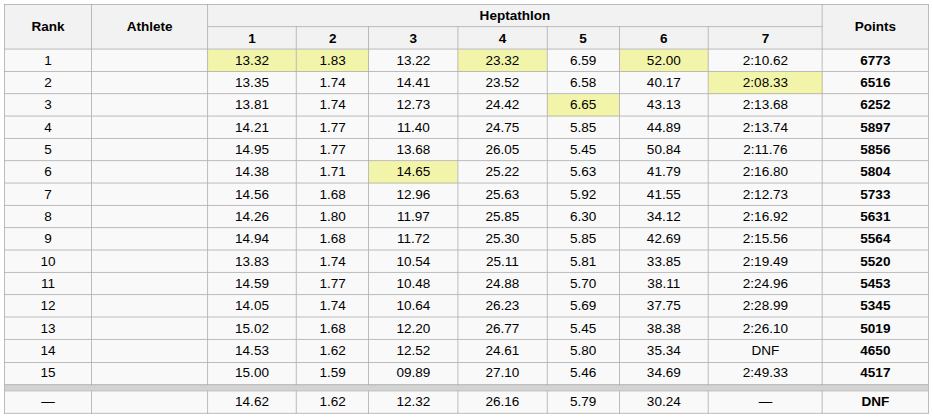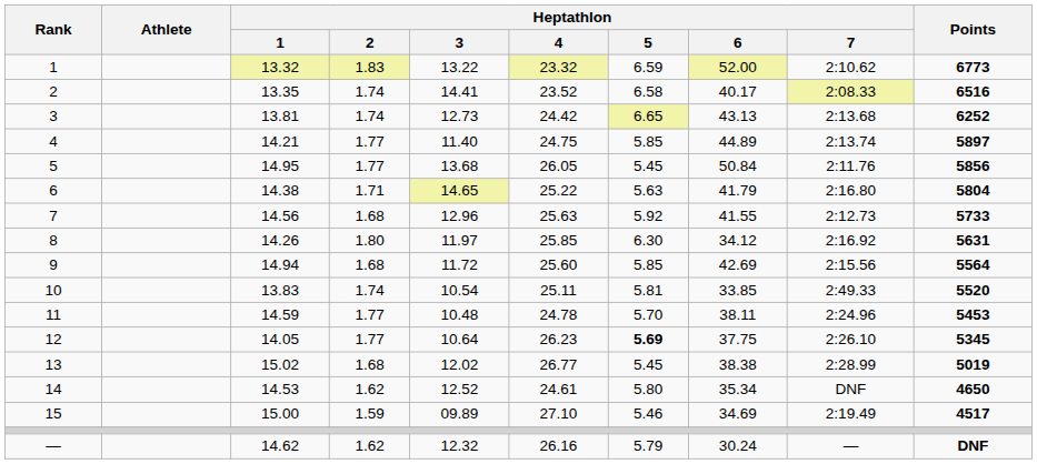9 | Heptathlon / 4: 25.30 -> 25.60
10 | Heptathlon / 7: 2:19.49 -> 2:49.33
11 | Heptathlon / 4: 24.88 -> 24.78
12 | Heptathlon / 2: 1.74 -> 1.77
12 | Heptathlon / 5: normal -> bold
12 | Heptathlon / 7: 2:28.99 -> 2:26.10
13 | Heptathlon / 3: 12.20 -> 12.02
13 | Heptathlon / 7: 2:26.10 -> 2:28.99
15 | Heptathlon / 7: 2:49.33 -> 2:19.49
